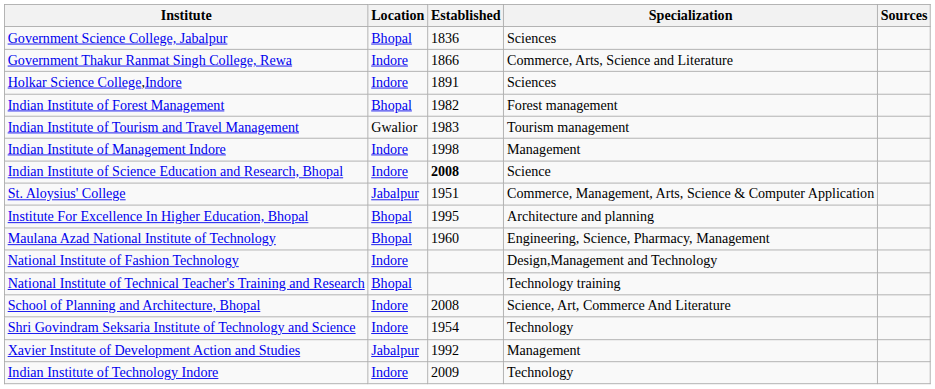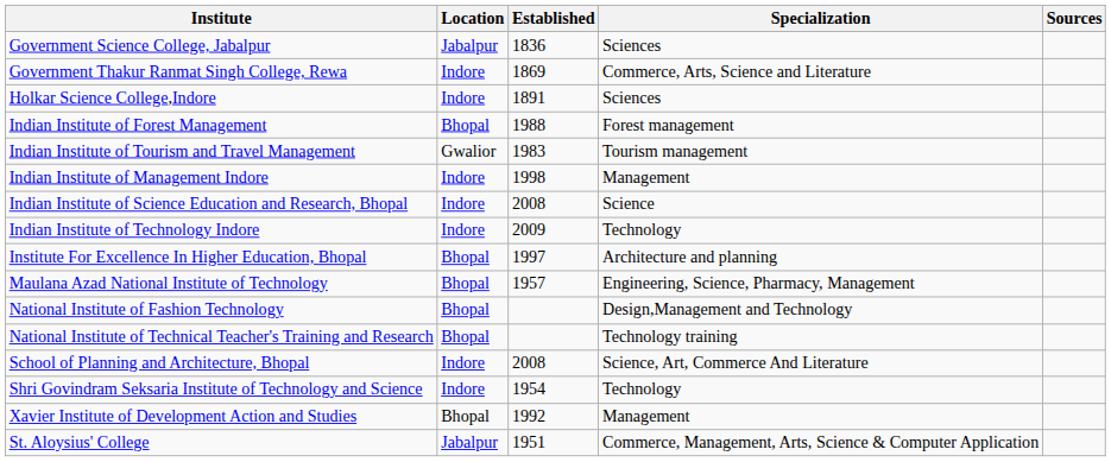Government Science College, Jabalpur | Location: Bhopal -> Jabalpur
Government Thakur Ranmat Singh College, Rewa | Established: 1866 -> 1869
Indian Institute of Forest Management | Established: 1982 -> 1988
Indian Institute of Science Education and Research, Bhopal | Established: bold -> normal
rows swapped: Indian Institute of Technology Indore <-> St. Aloysius' College
Institute For Excellence In Higher Education, Bhopal | Established: 1995 -> 1997
Maulana Azad National Institute of Technology | Established: 1960 -> 1957
National Institute of Fashion Technology | Location: Indore -> Bhopal
Xavier Institute of Development Action and Studies | Location: Jabalpur -> Bhopal
